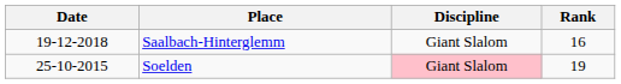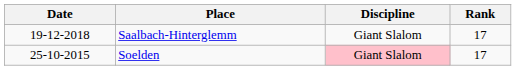Saalbach-Hinterglemm | Rank: 16 -> 17
Soelden | Rank: 19 -> 17
